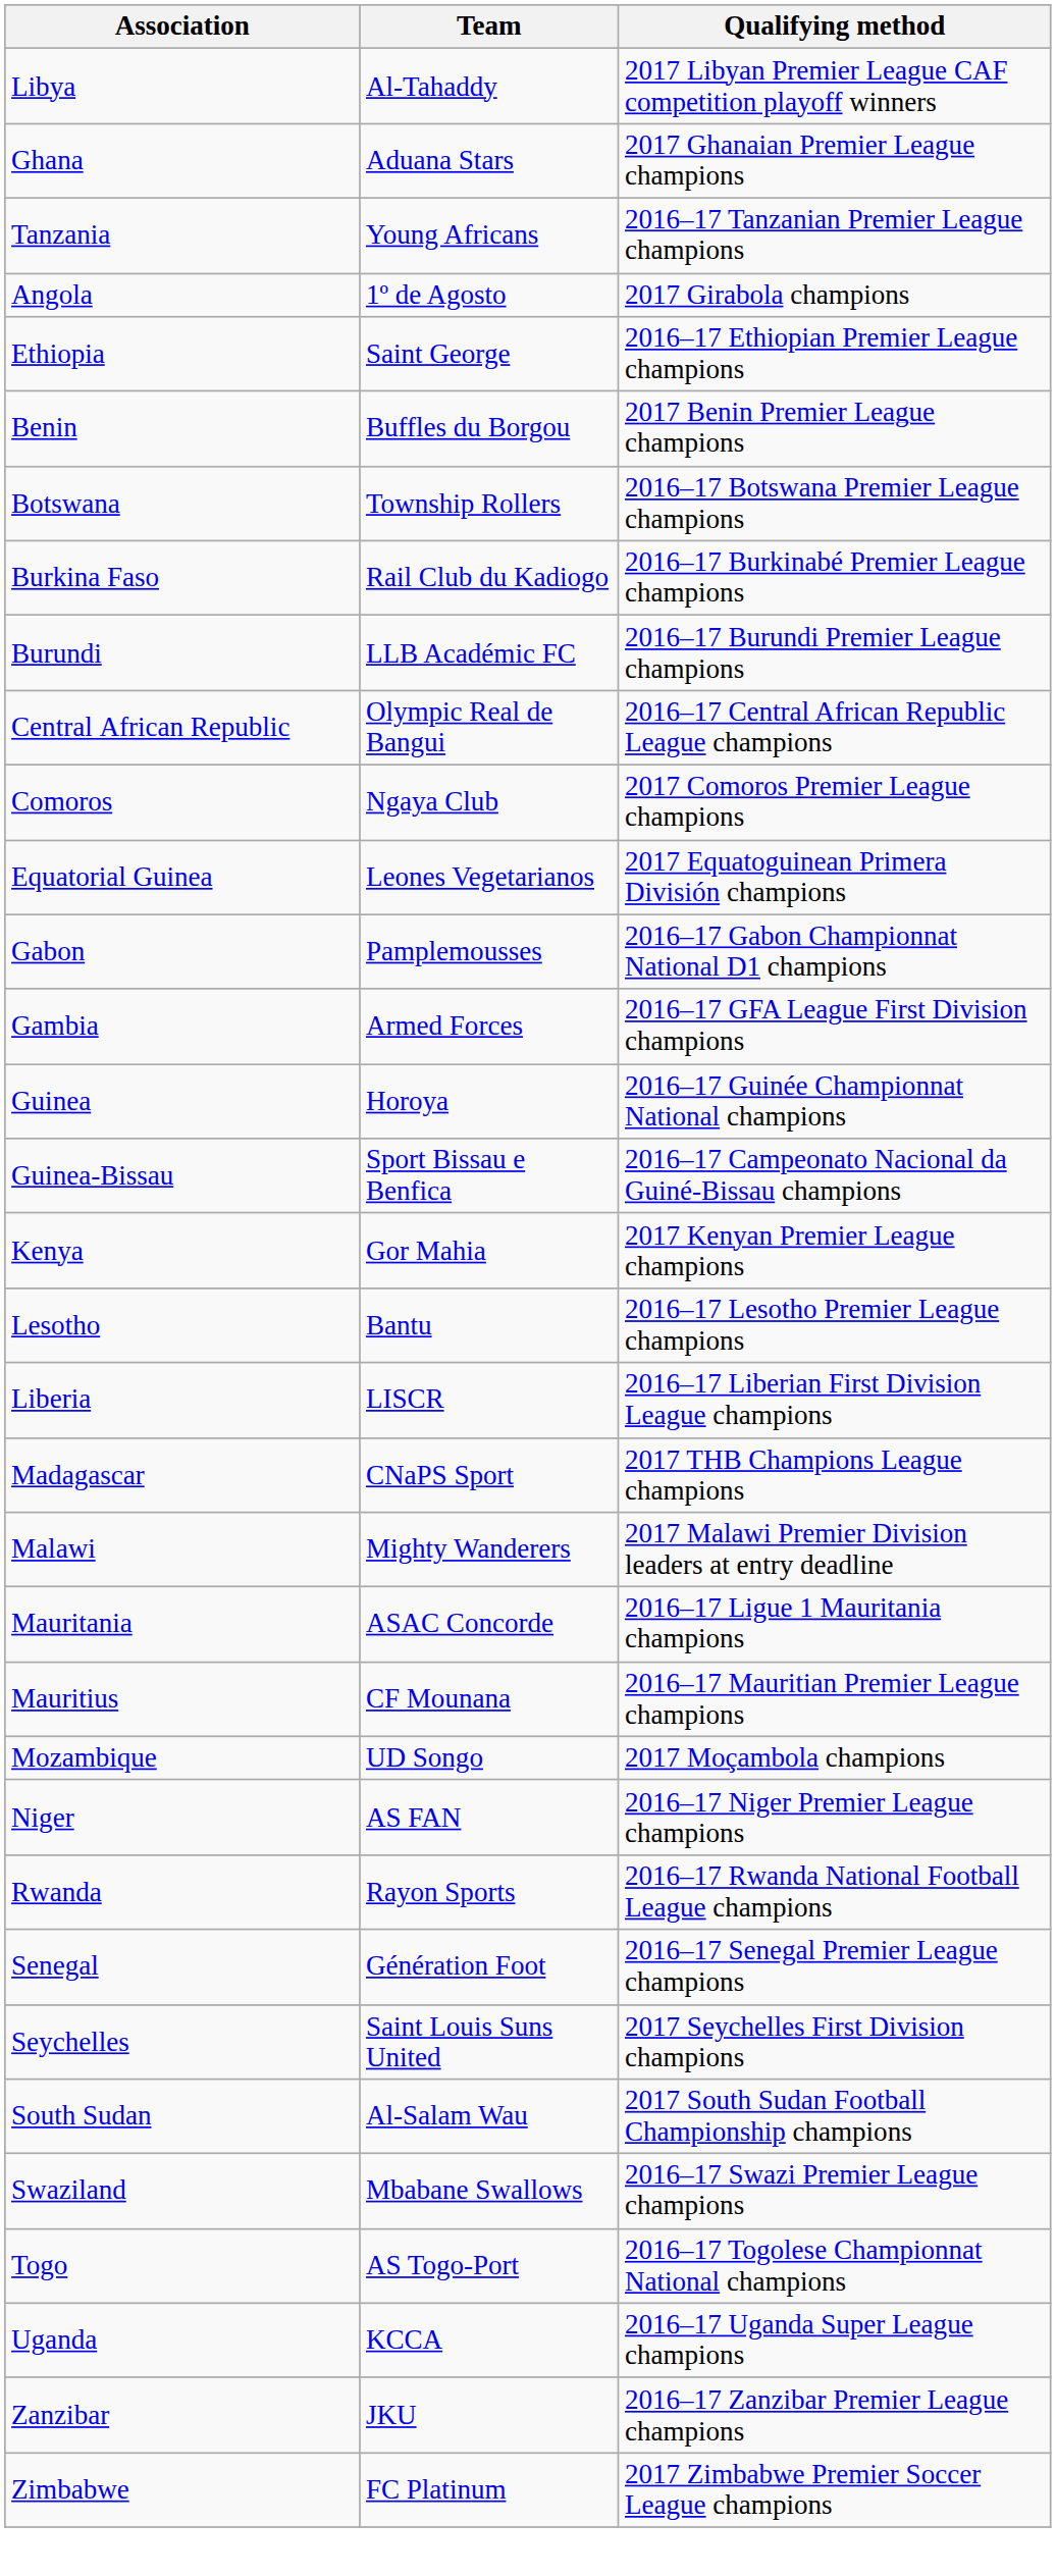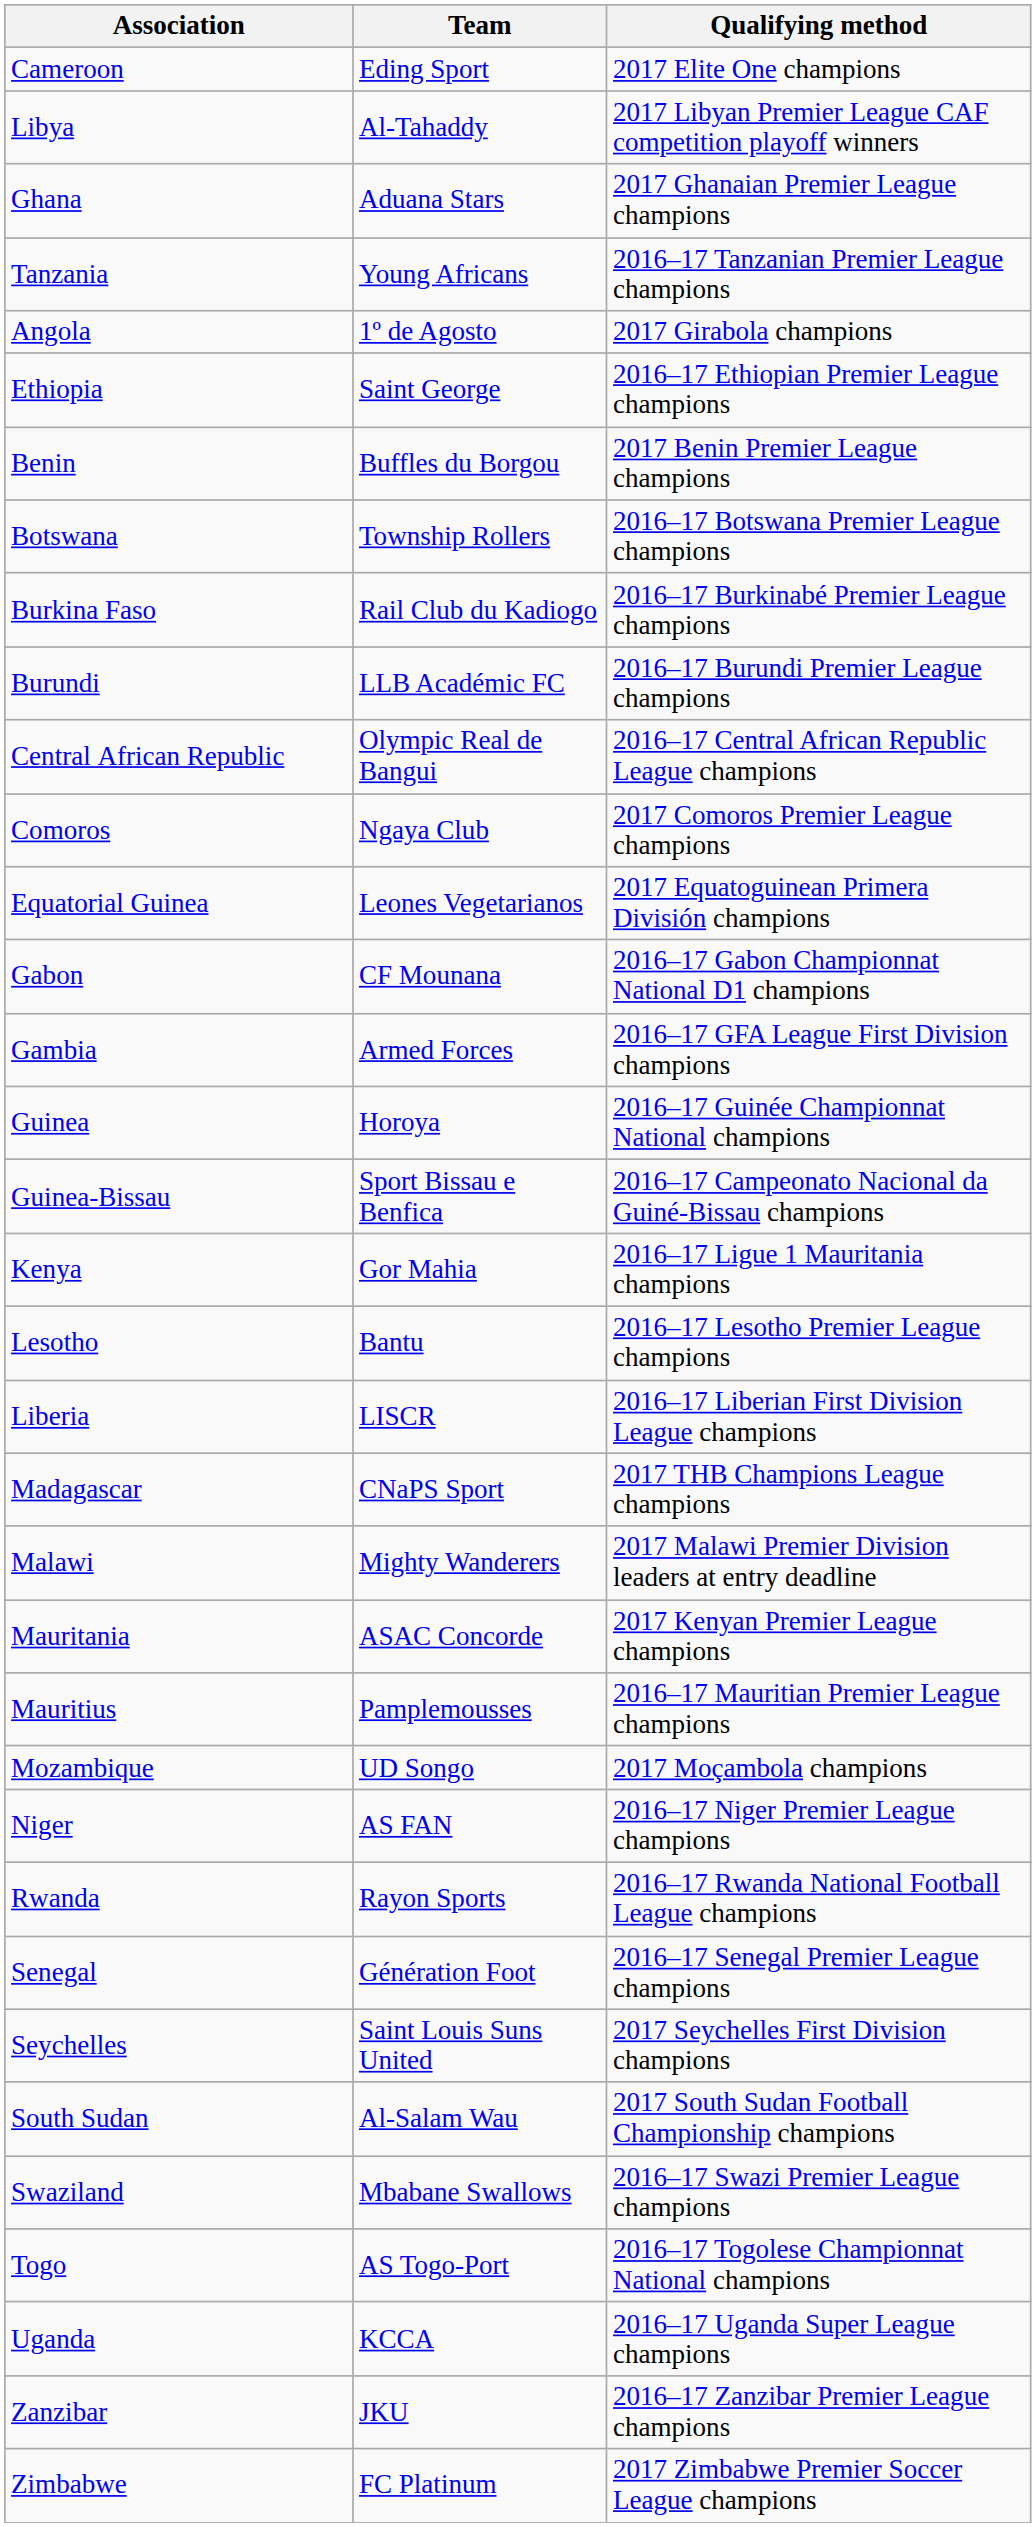+ row: Cameroon | Eding Sport | 2017 Elite One champions
Gabon | Team: Pamplemousses -> CF Mounana
Kenya | Qualifying method: 2017 Kenyan Premier League champions -> 2016–17 Ligue 1 Mauritania champions
Mauritania | Qualifying method: 2016–17 Ligue 1 Mauritania champions -> 2017 Kenyan Premier League champions
Mauritius | Team: CF Mounana -> Pamplemousses
